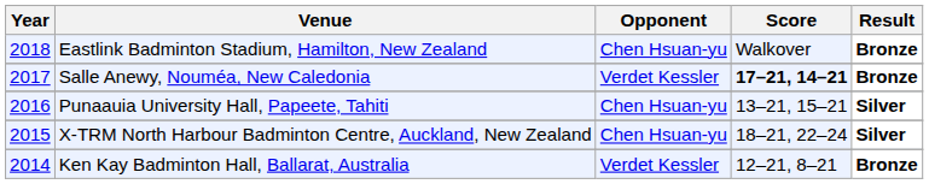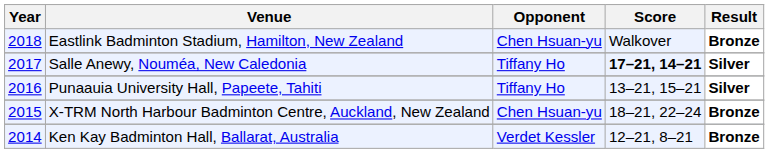Salle Anewy, Nouméa, New Caledonia | Opponent: Verdet Kessler -> Tiffany Ho
Salle Anewy, Nouméa, New Caledonia | Result: Bronze -> Silver
Punaauia University Hall, Papeete, Tahiti | Opponent: Chen Hsuan-yu -> Tiffany Ho
X-TRM North Harbour Badminton Centre, Auckland, New Zealand | Result: Silver -> Bronze
